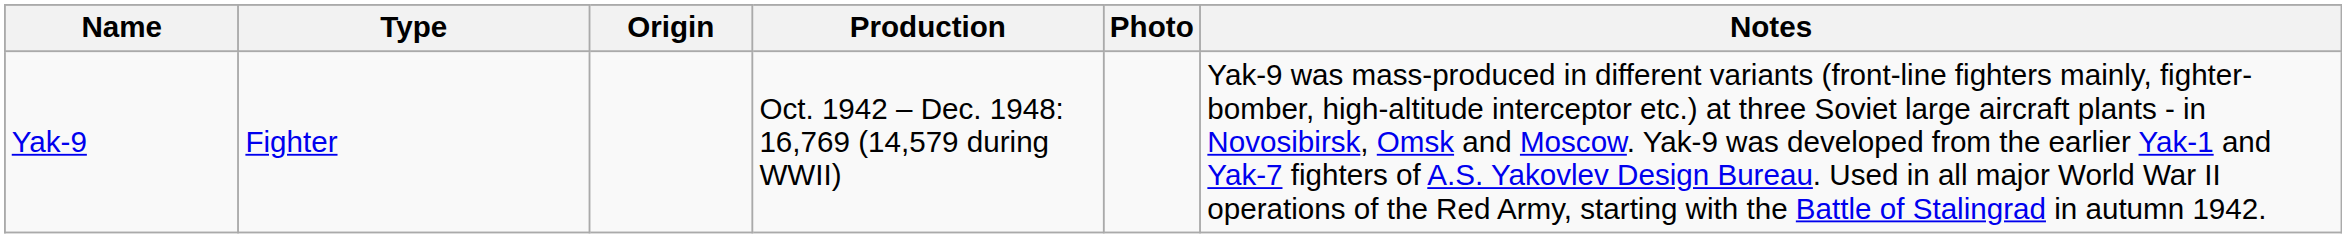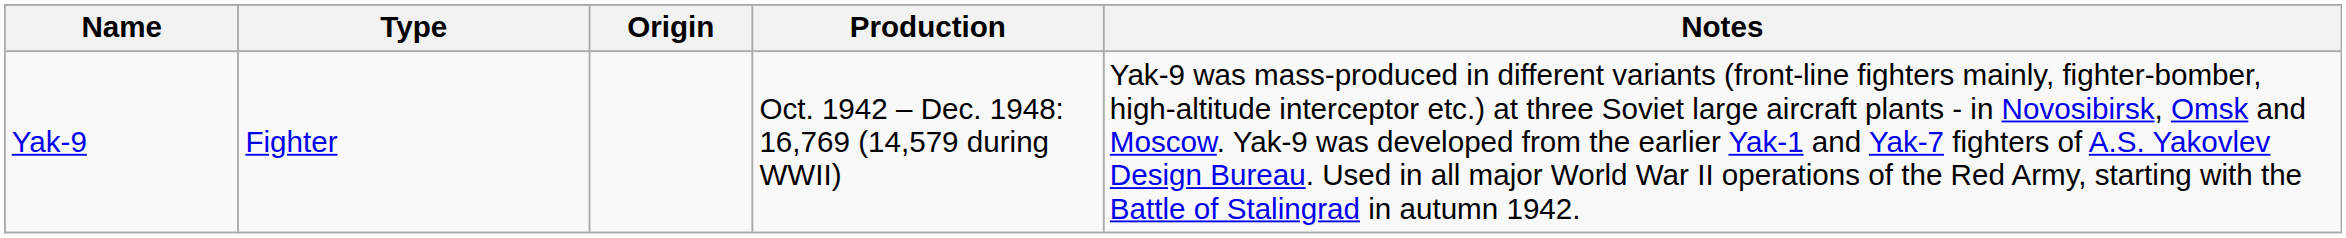- column: Photo
